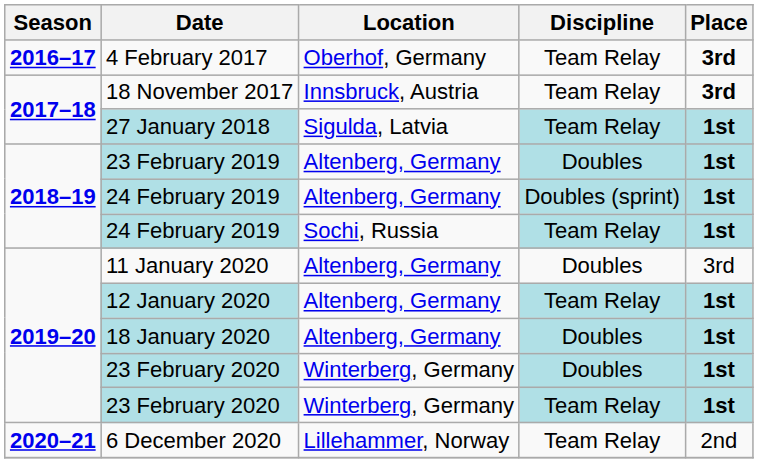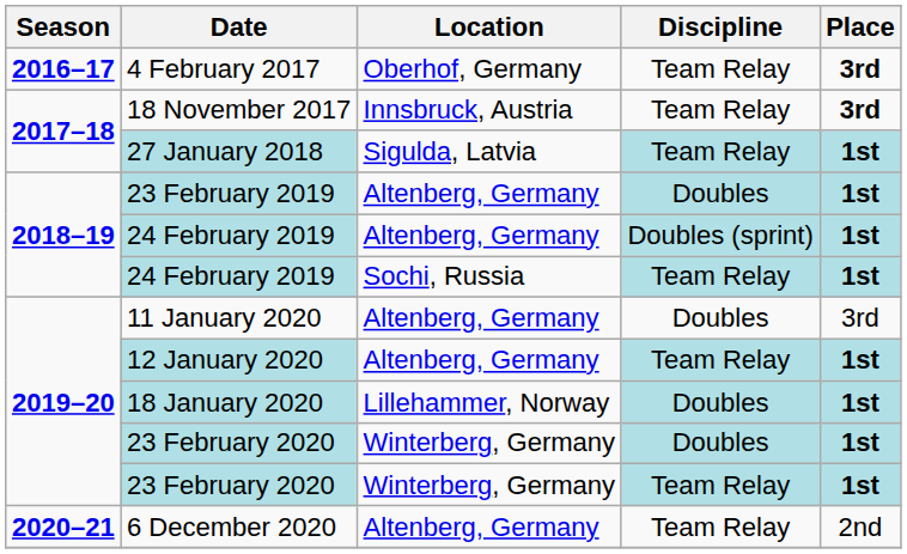18 January 2020 | Location: Altenberg, Germany -> Lillehammer, Norway
6 December 2020 | Location: Lillehammer, Norway -> Altenberg, Germany
